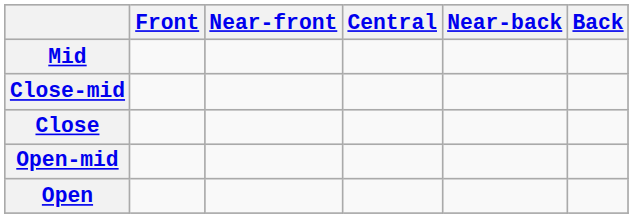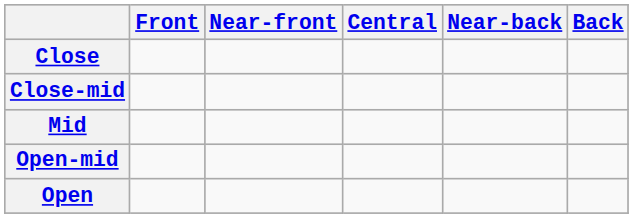rows swapped: Close <-> Mid
